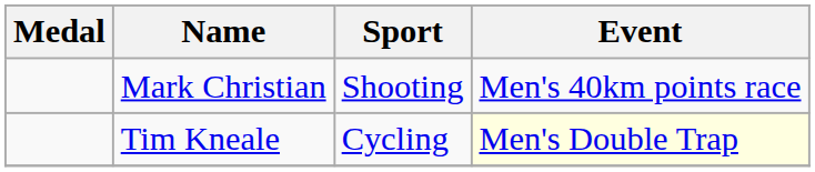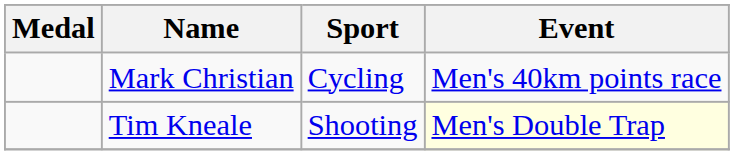Mark Christian | Sport: Shooting -> Cycling
Tim Kneale | Sport: Cycling -> Shooting
